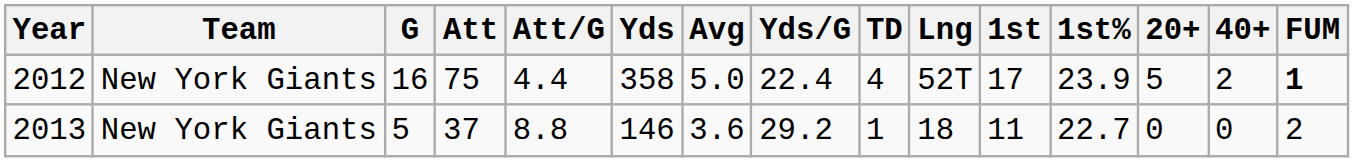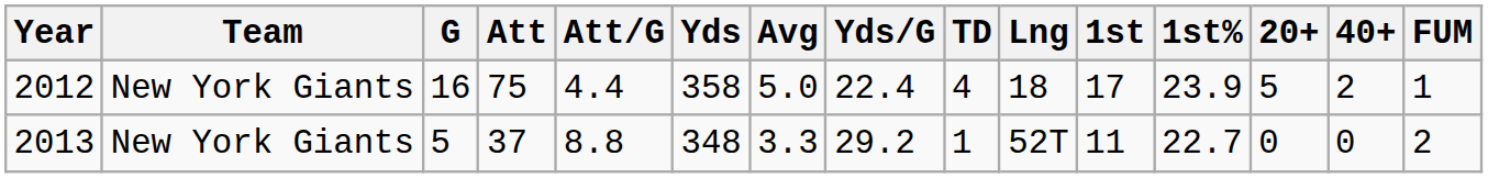2012 | Lng: 52T -> 18
2012 | FUM: bold -> normal
2013 | Yds: 146 -> 348
2013 | Avg: 3.6 -> 3.3
2013 | Lng: 18 -> 52T
